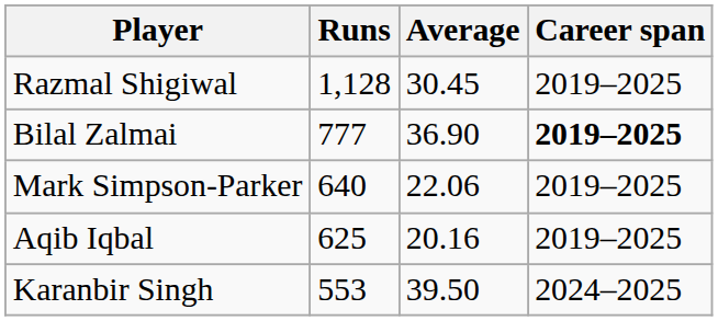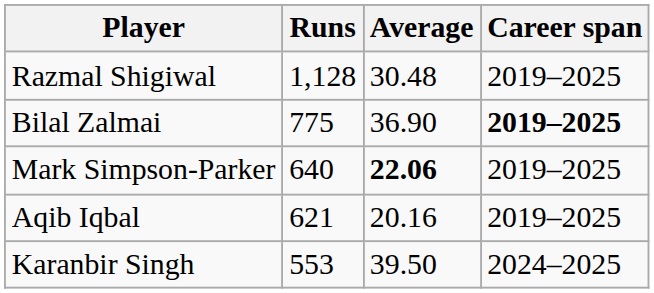Razmal Shigiwal | Average: 30.45 -> 30.48
Bilal Zalmai | Runs: 777 -> 775
Mark Simpson-Parker | Average: normal -> bold
Aqib Iqbal | Runs: 625 -> 621
